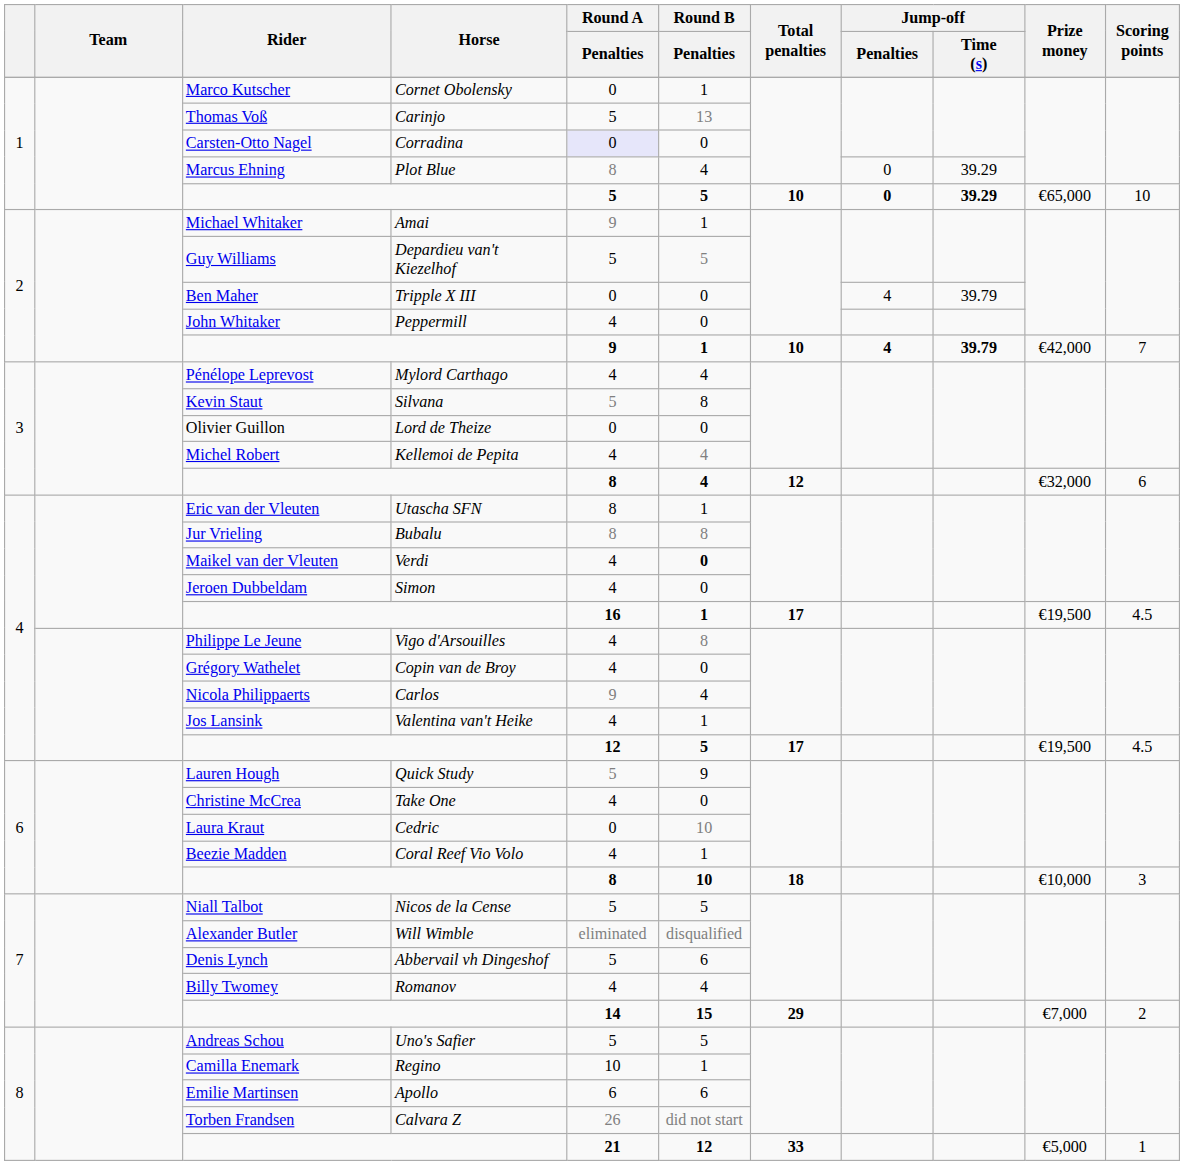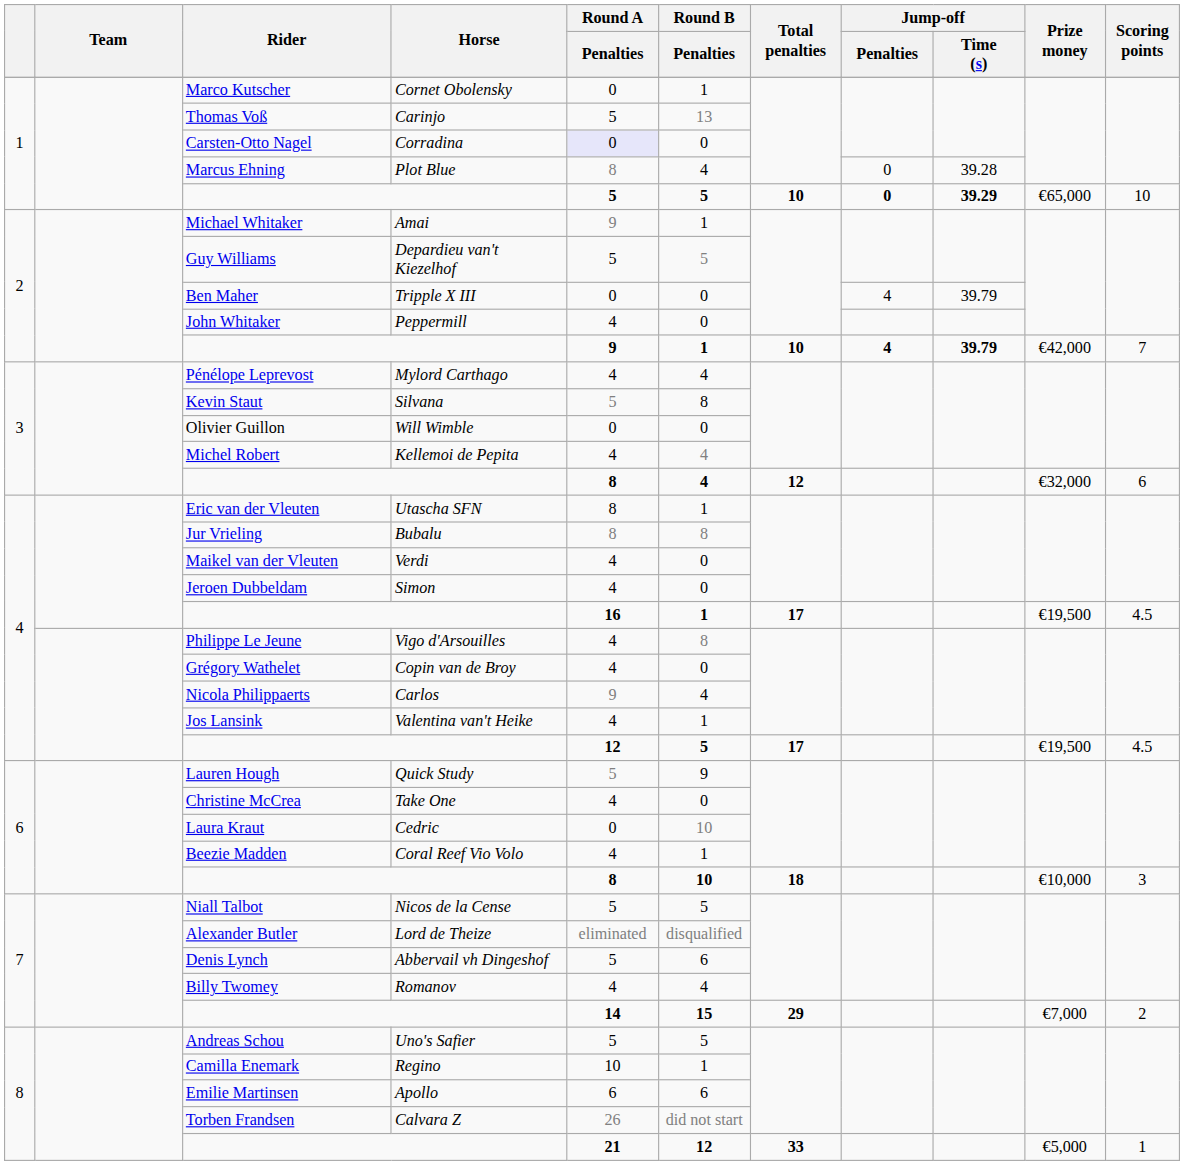Marcus Ehning | Jump-off / Time (s): 39.29 -> 39.28
Olivier Guillon | Horse: Lord de Theize -> Will Wimble
Maikel van der Vleuten | Round B / Penalties: bold -> normal
Alexander Butler | Horse: Will Wimble -> Lord de Theize
